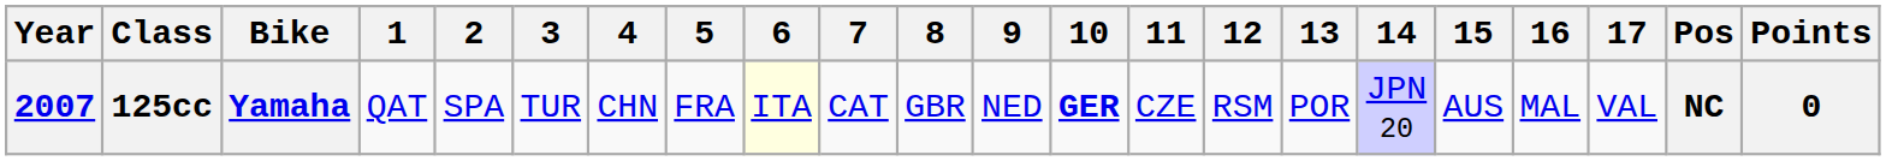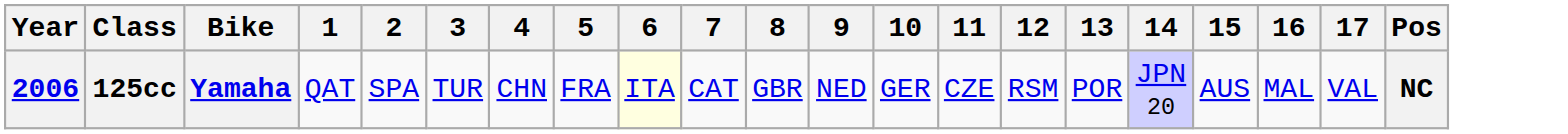- column: Points | 0
125cc | Year: 2007 -> 2006
125cc | 10: bold -> normal
